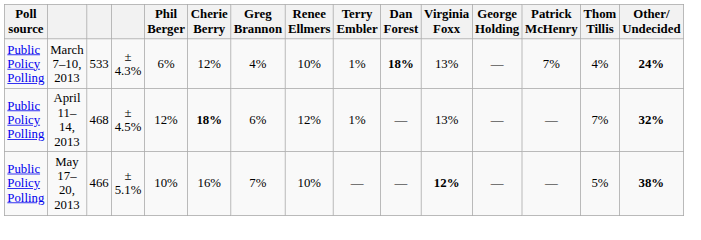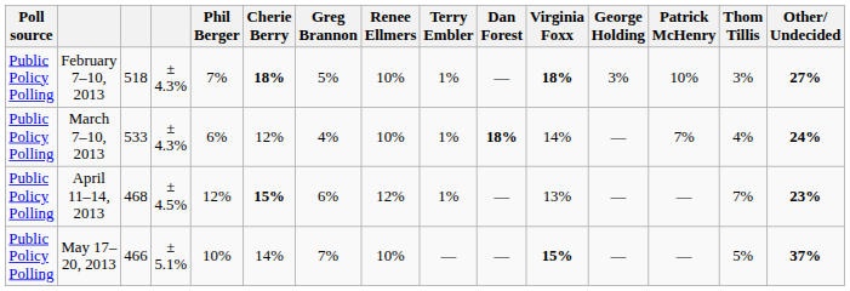+ row: Public Policy Polling | February 7–10, 2013 | 518 | ± 4.3% | 7% | 18% | 5% | 10% | 1% | — | 18% | 3% | 10% | 3% | 27%
March 7–10, 2013 | Virginia Foxx: 13% -> 14%
April 11–14, 2013 | Cherie Berry: 18% -> 15%
April 11–14, 2013 | Other/ Undecided: 32% -> 23%
May 17–20, 2013 | Cherie Berry: 16% -> 14%
May 17–20, 2013 | Virginia Foxx: 12% -> 15%
May 17–20, 2013 | Other/ Undecided: 38% -> 37%
